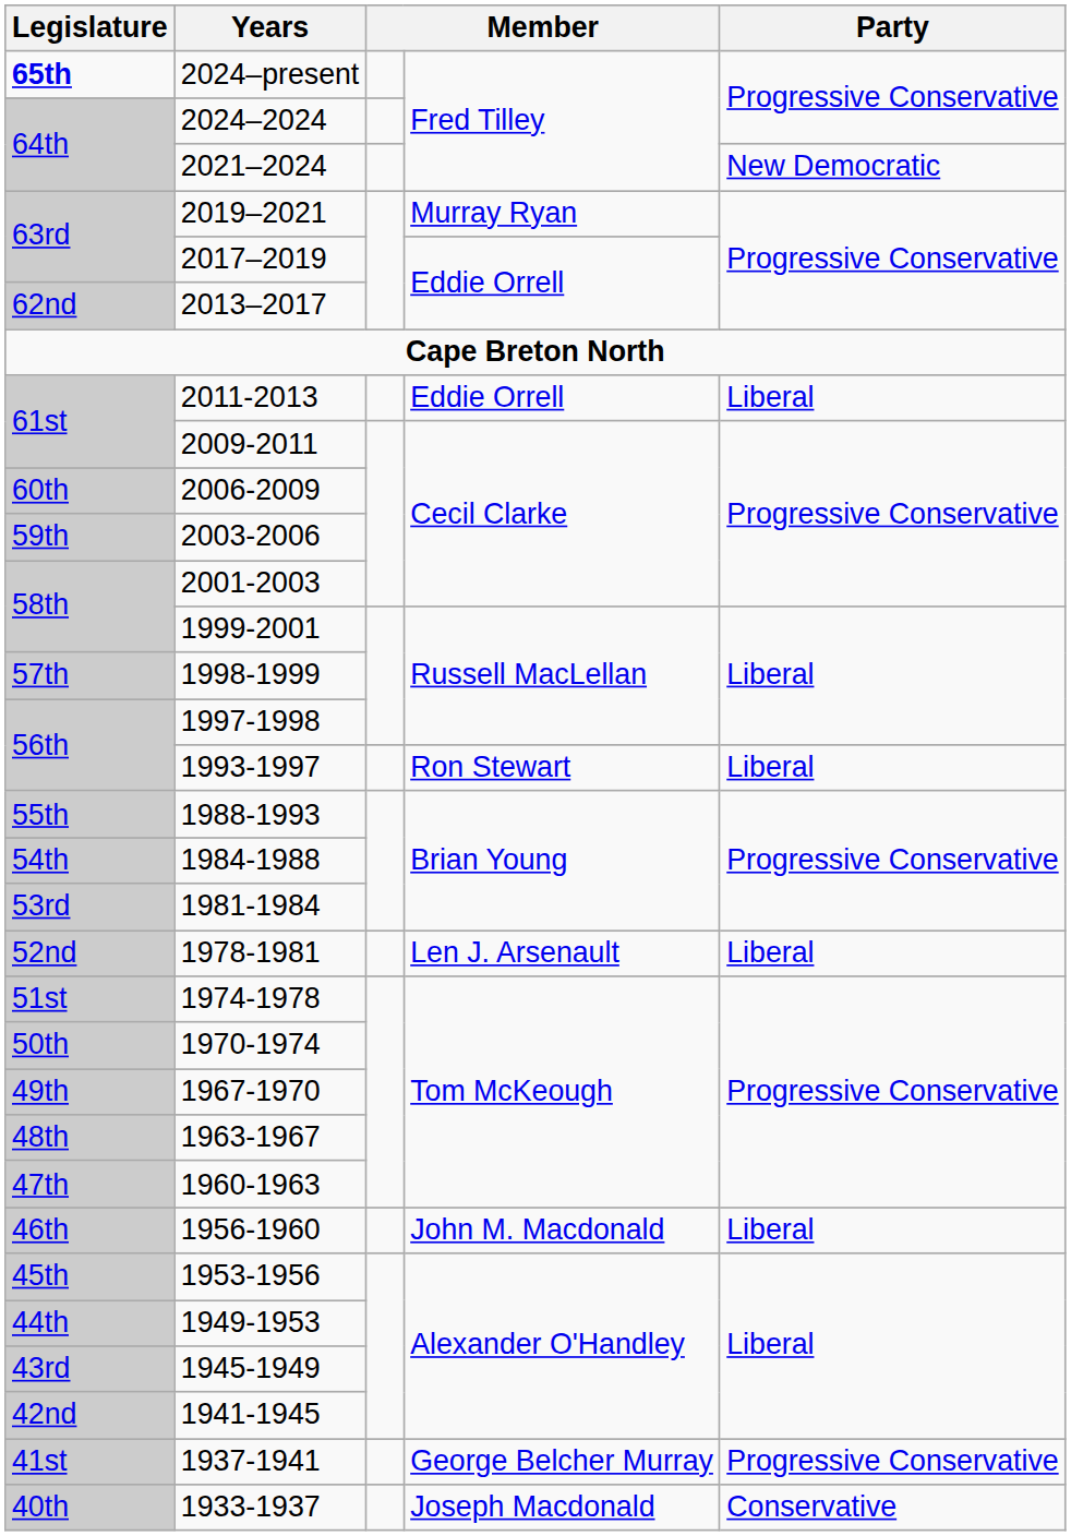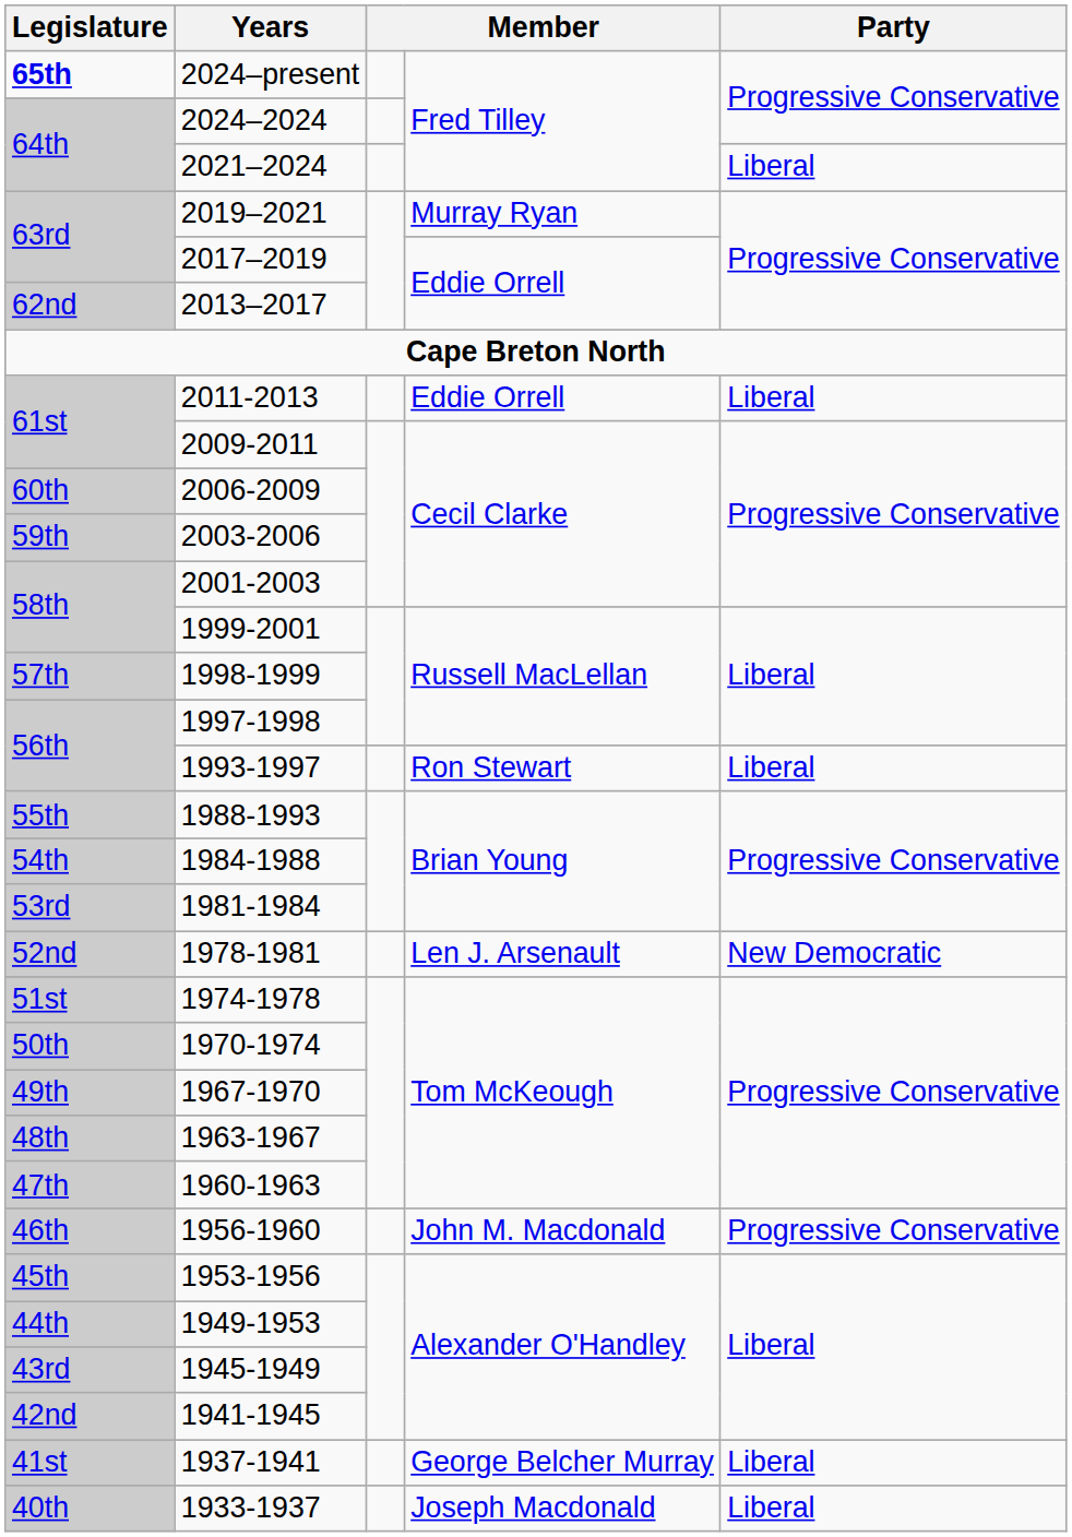2021–2024 | Party: New Democratic -> Liberal
1978-1981 | Party: Liberal -> New Democratic
1956-1960 | Party: Liberal -> Progressive Conservative
1937-1941 | Party: Progressive Conservative -> Liberal
1933-1937 | Party: Conservative -> Liberal
